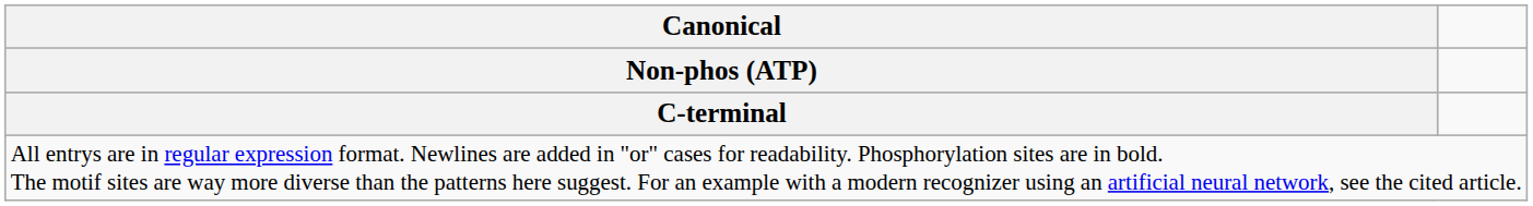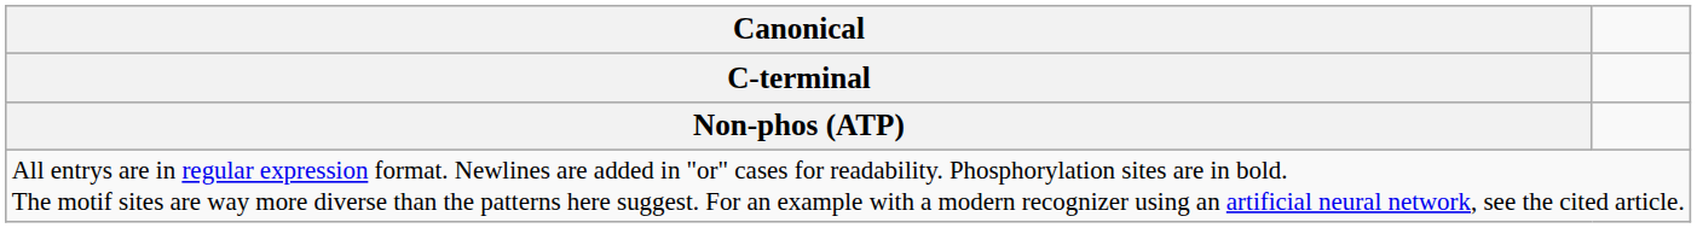rows swapped: C-terminal <-> Non-phos (ATP)
